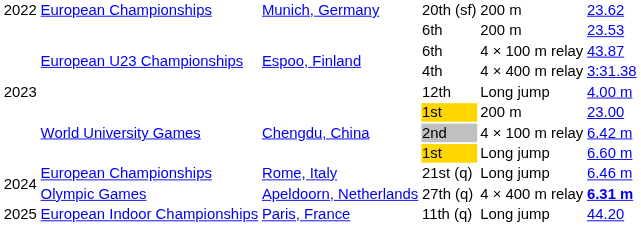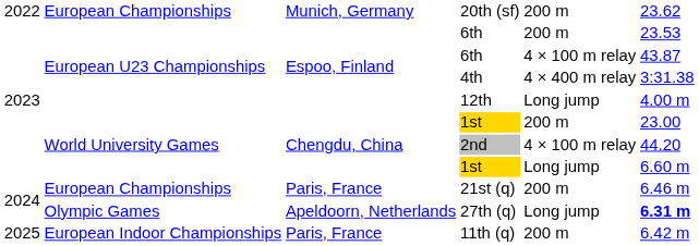2nd | column 6: 6.42 m -> 44.20
21st (q) | column 3: Rome, Italy -> Paris, France
21st (q) | column 5: Long jump -> 200 m
27th (q) | column 5: 4 × 400 m relay -> Long jump
11th (q) | column 5: Long jump -> 200 m
11th (q) | column 6: 44.20 -> 6.42 m
